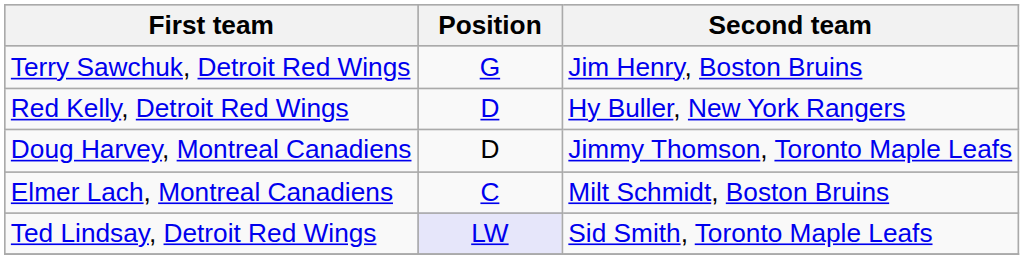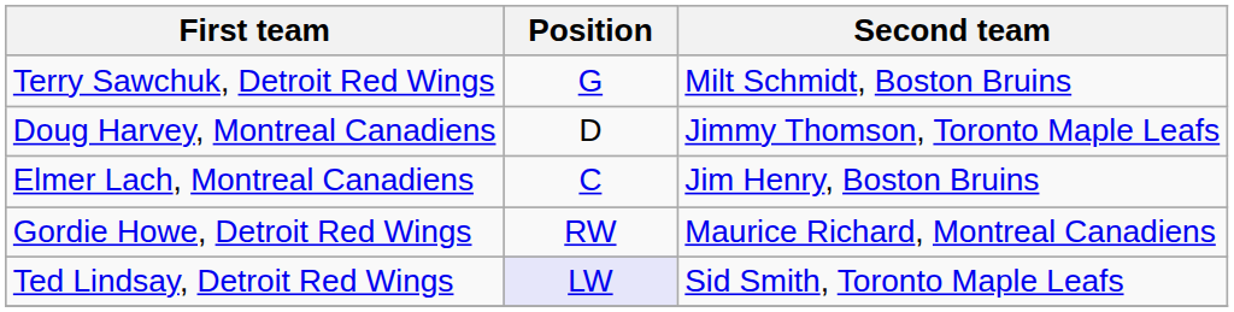Terry Sawchuk, Detroit Red Wings | Second team: Jim Henry, Boston Bruins -> Milt Schmidt, Boston Bruins
- row: Red Kelly, Detroit Red Wings | D | Hy Buller, New York Rangers
Elmer Lach, Montreal Canadiens | Second team: Milt Schmidt, Boston Bruins -> Jim Henry, Boston Bruins
+ row: Gordie Howe, Detroit Red Wings | RW | Maurice Richard, Montreal Canadiens
